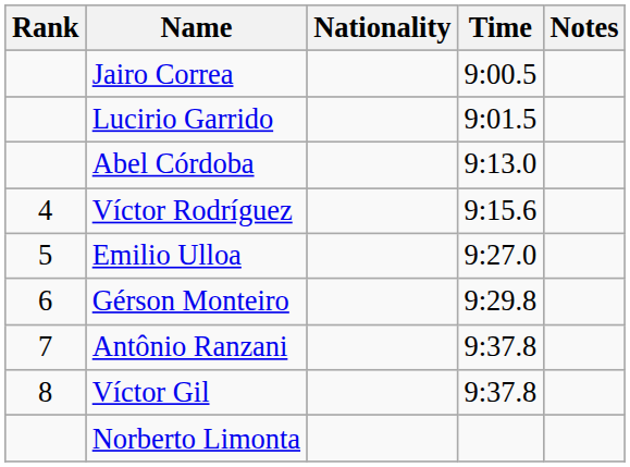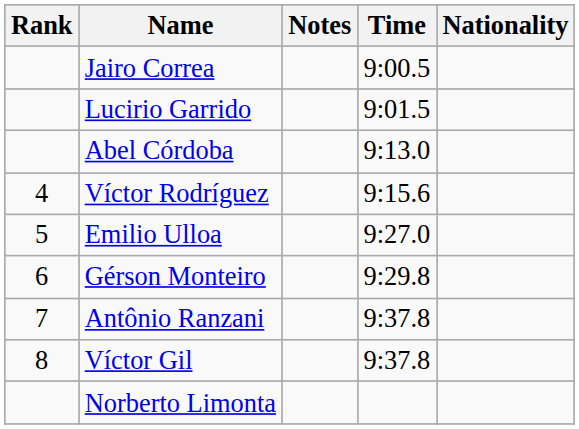columns swapped: Nationality <-> Notes
